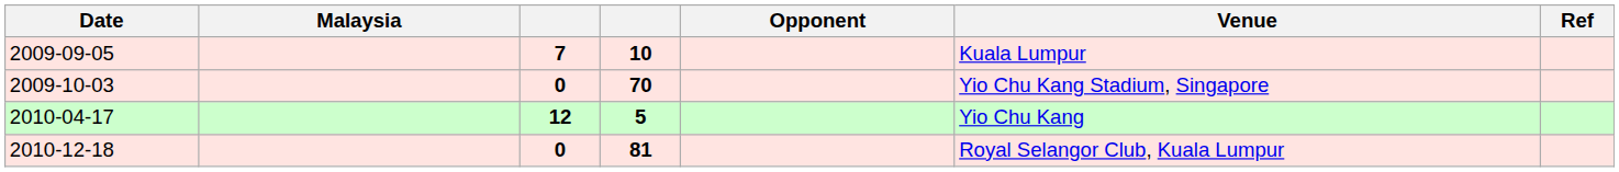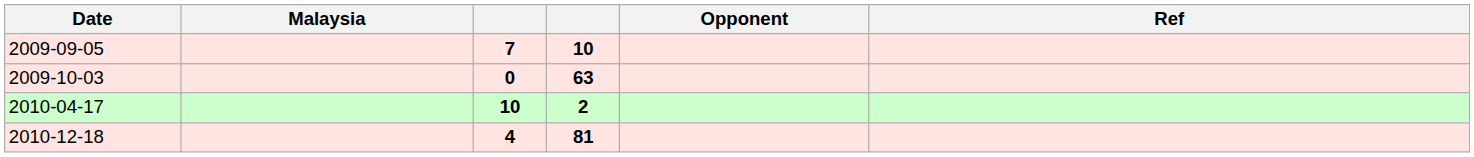- column: Venue | Kuala Lumpur | Yio Chu Kang Stadium, Singapore | Yio Chu Kang | Royal Selangor Club, Kuala Lumpur
2009-10-03 | column 4: 70 -> 63
2010-04-17 | column 3: 12 -> 10
2010-04-17 | column 4: 5 -> 2
2010-12-18 | column 3: 0 -> 4
